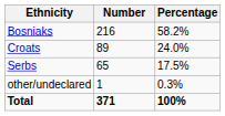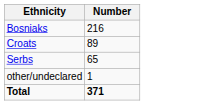- column: Percentage | 58.2% | 24.0% | 17.5% | 0.3% | 100%
